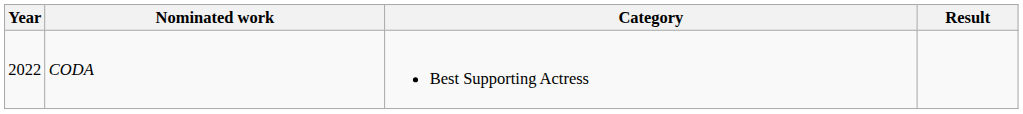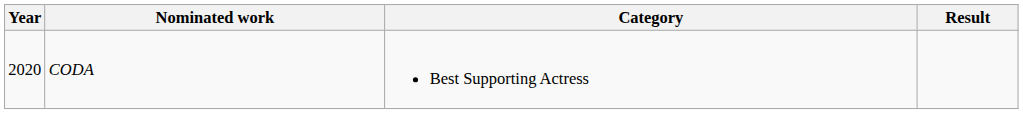CODA | Year: 2022 -> 2020
